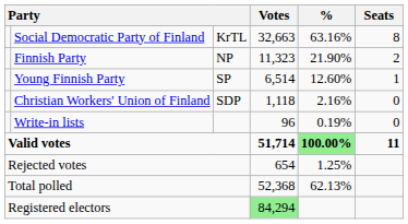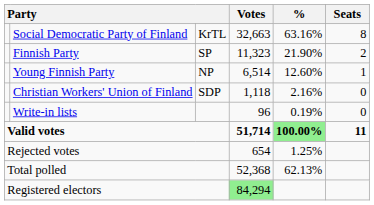Finnish Party | column 3: NP -> SP
Young Finnish Party | column 3: SP -> NP
